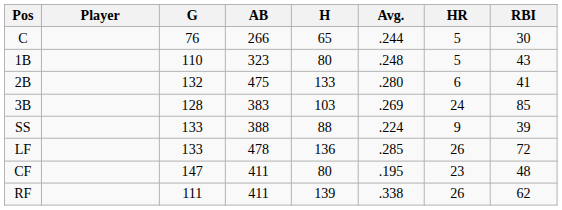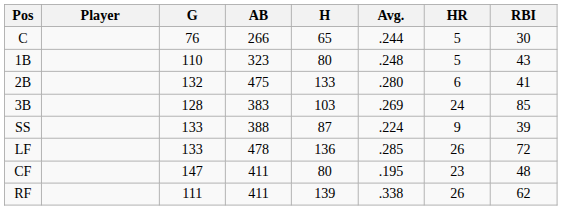SS | H: 88 -> 87
